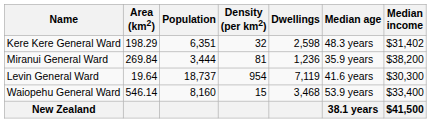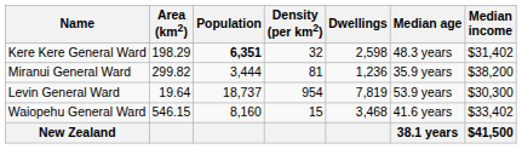Kere Kere General Ward | Population: normal -> bold
Miranui General Ward | Area (km2): 269.84 -> 299.82
Levin General Ward | Dwellings: 7,119 -> 7,819
Levin General Ward | Median age: 41.6 years -> 53.9 years
Waiopehu General Ward | Area (km2): 546.14 -> 546.15
Waiopehu General Ward | Median age: 53.9 years -> 41.6 years
Waiopehu General Ward | Median income: $33,400 -> $33,402
